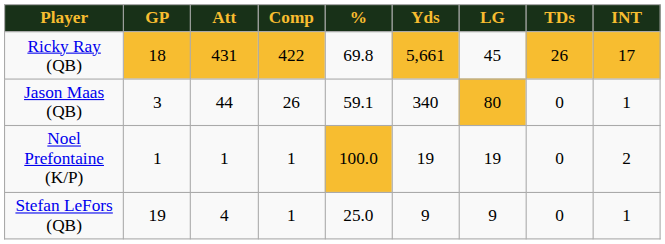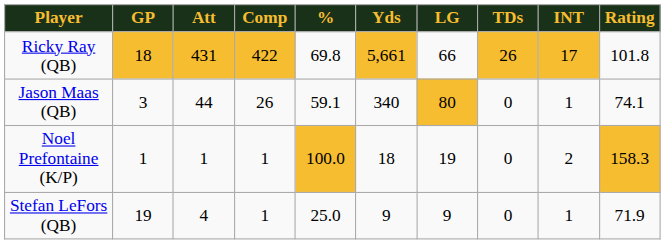+ column: Rating | 101.8 | 74.1 | 158.3 | 71.9
Ricky Ray (QB) | LG: 45 -> 66
Noel Prefontaine (K/P) | Yds: 19 -> 18
